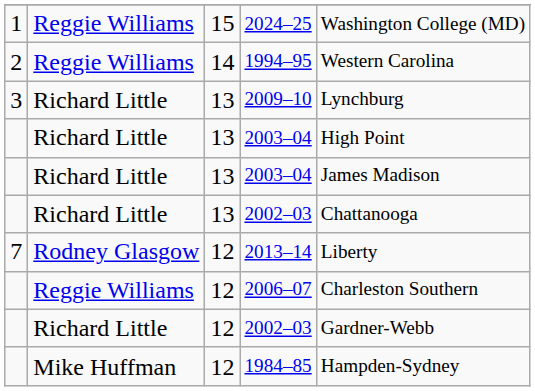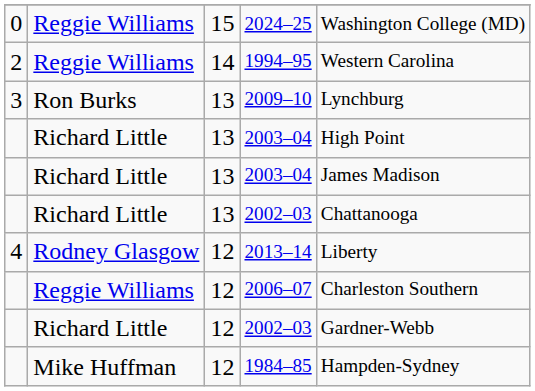2024–25 | column 1: 1 -> 0
2009–10 | column 2: Richard Little -> Ron Burks
2013–14 | column 1: 7 -> 4
